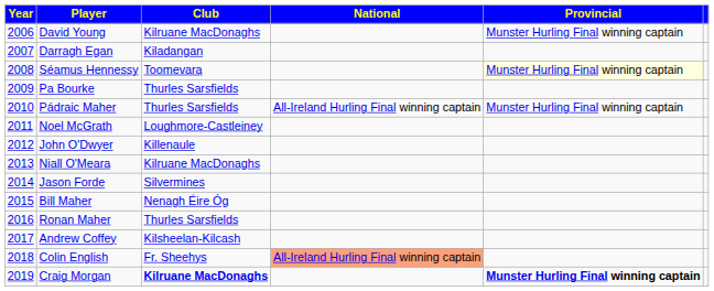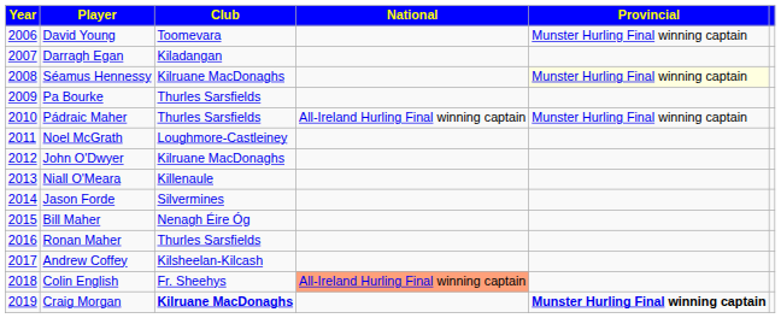David Young | Club: Kilruane MacDonaghs -> Toomevara
Séamus Hennessy | Club: Toomevara -> Kilruane MacDonaghs
John O'Dwyer | Club: Killenaule -> Kilruane MacDonaghs
Niall O'Meara | Club: Kilruane MacDonaghs -> Killenaule
